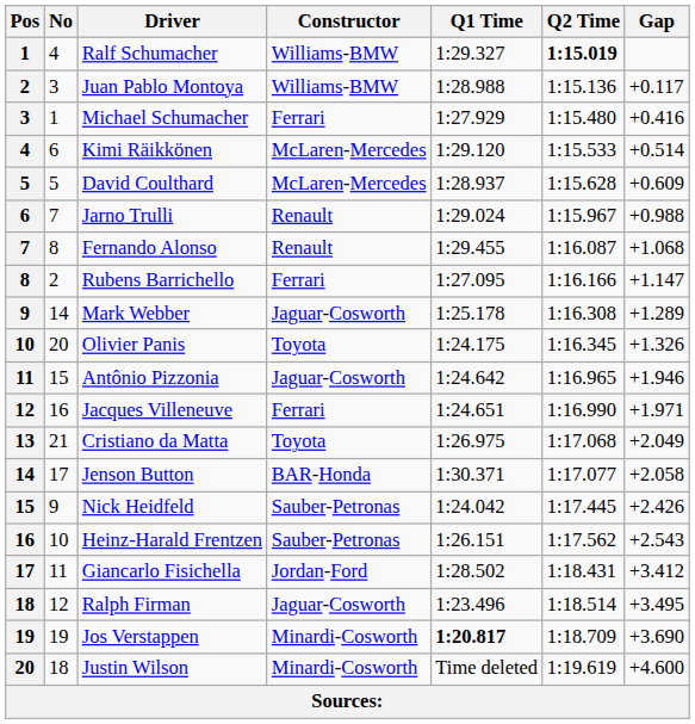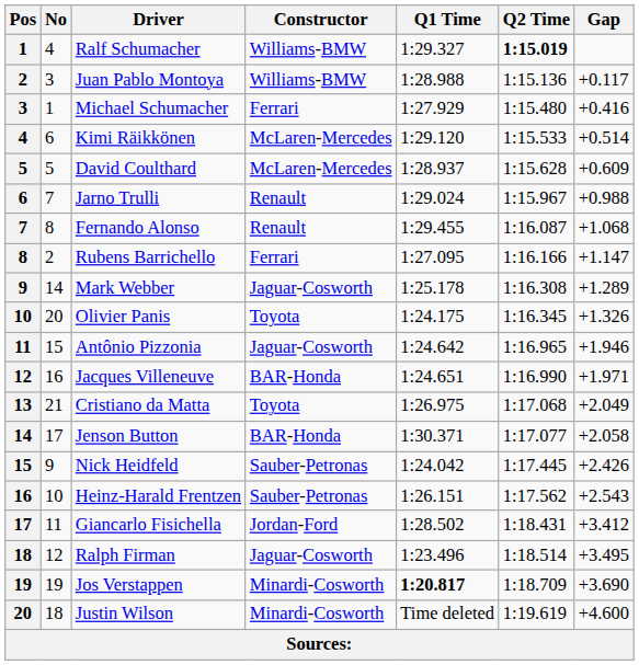Jacques Villeneuve | Constructor: Ferrari -> BAR-Honda
